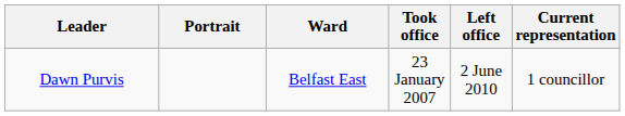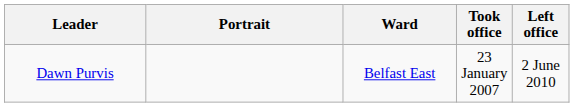- column: Current representation | 1 councillor
